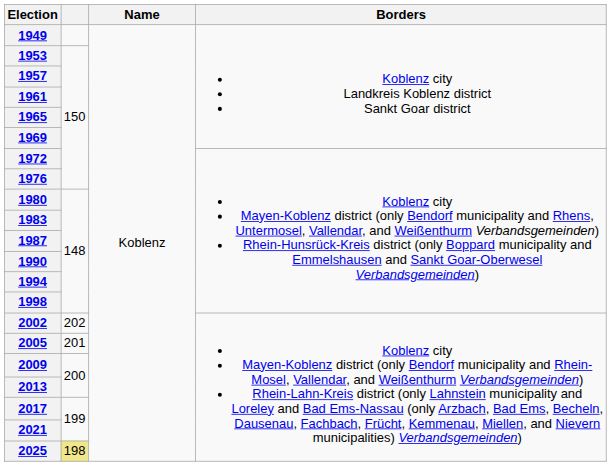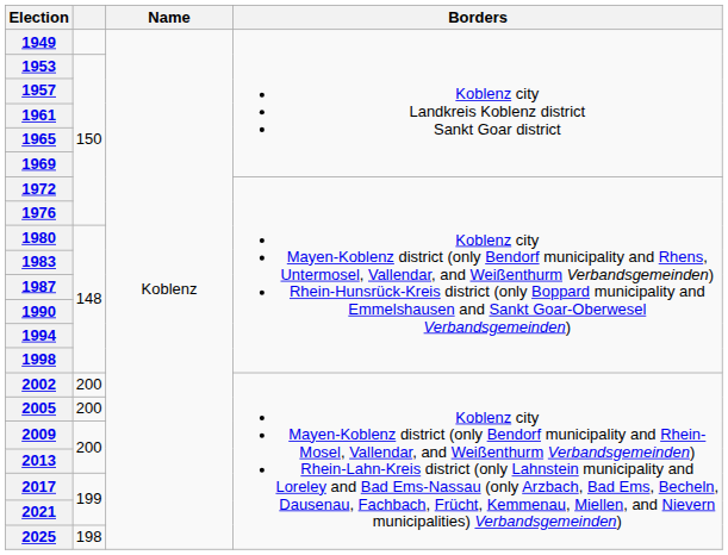2002 | column 2: 202 -> 200
2005 | column 2: 201 -> 200
2025 | column 2: khaki background -> no background
